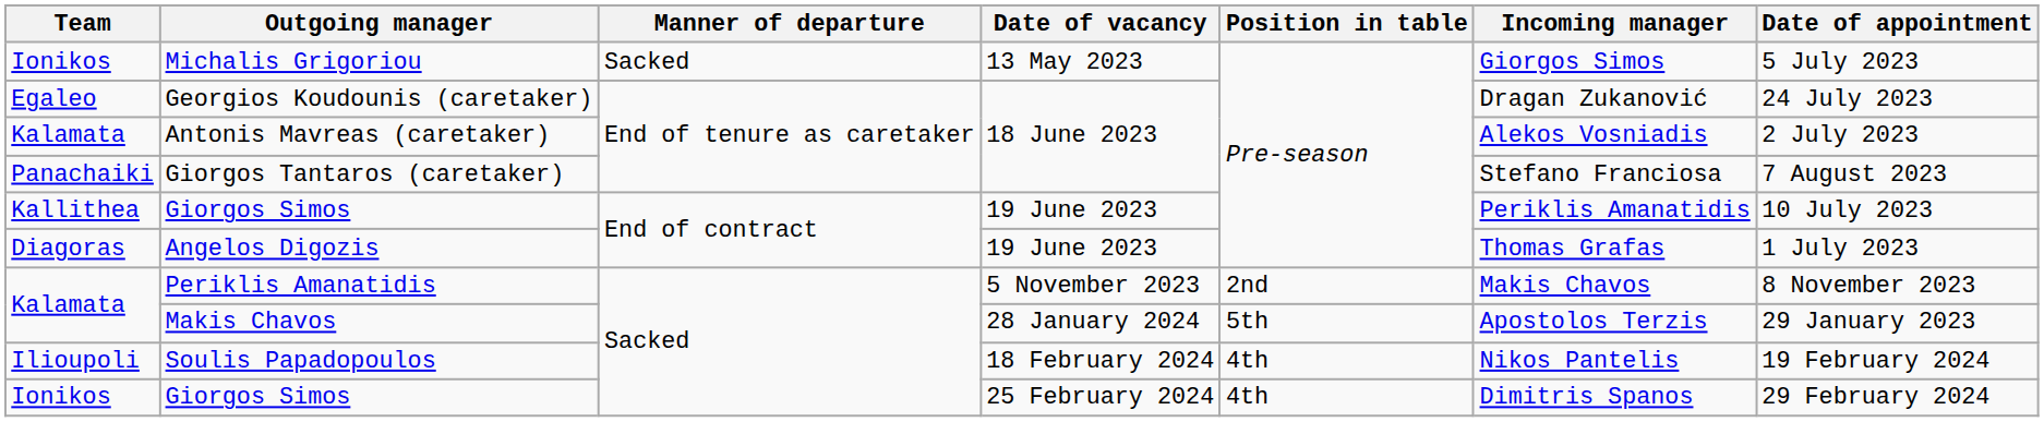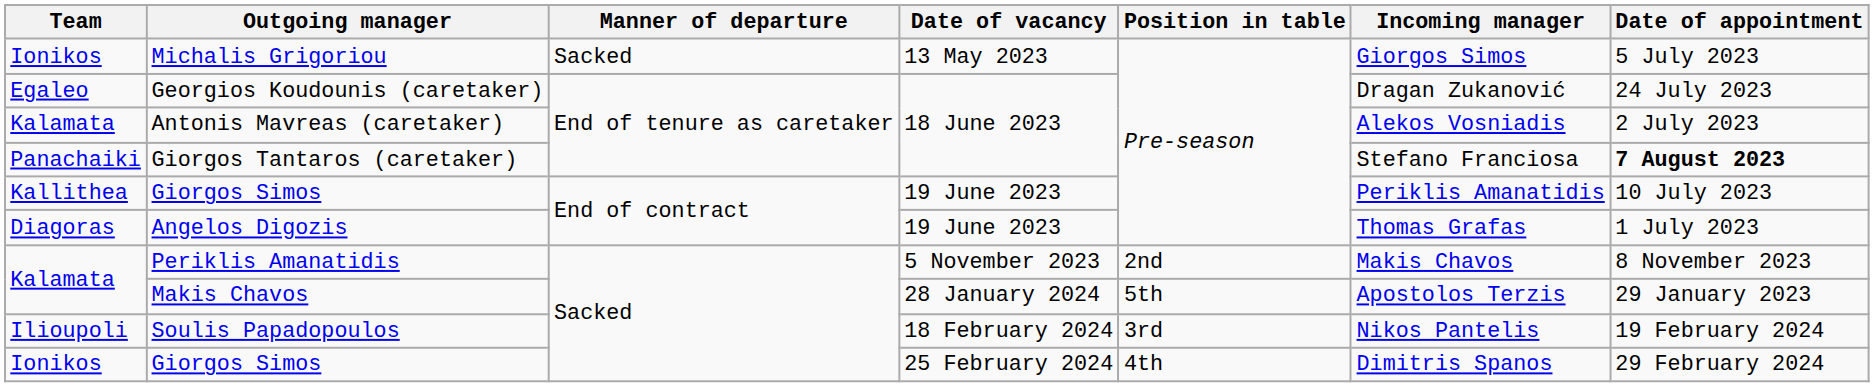Giorgos Tantaros (caretaker) | Date of appointment: normal -> bold
Soulis Papadopoulos | Position in table: 4th -> 3rd
